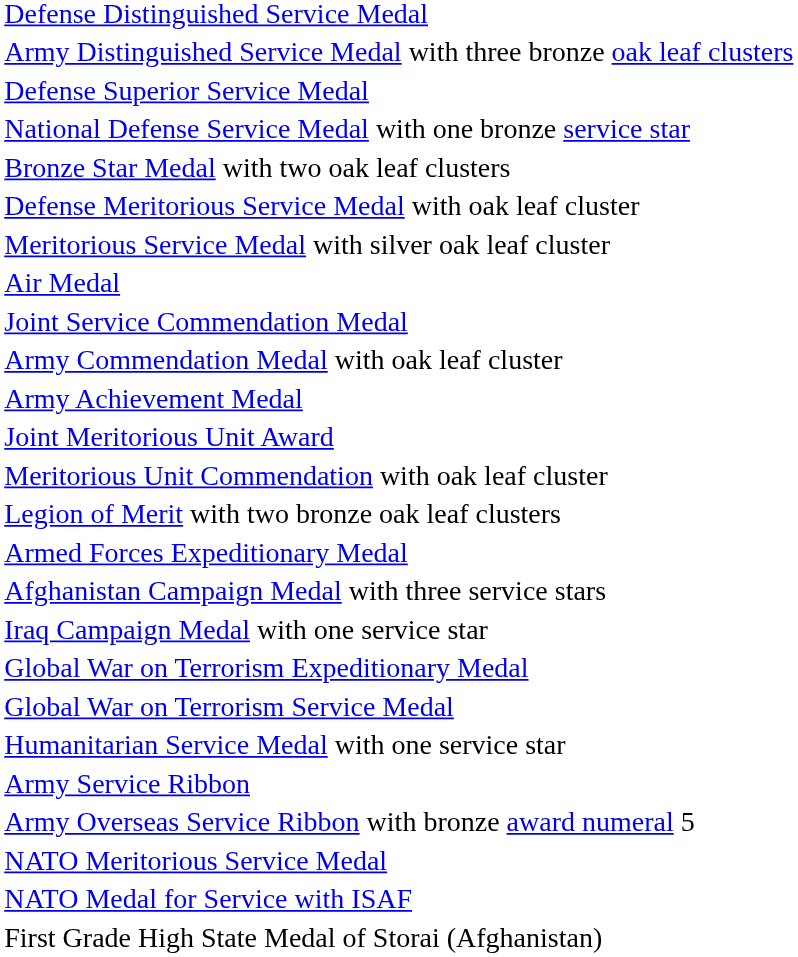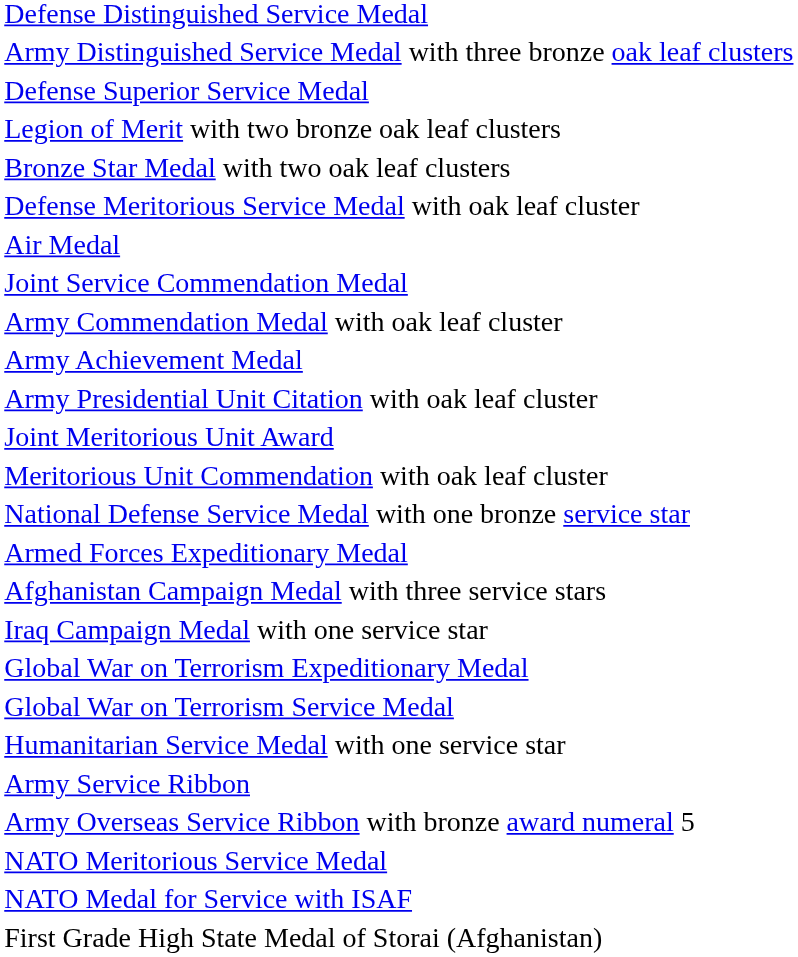rows swapped: Legion of Merit with two bronze oak leaf clusters <-> National Defense Service Medal with one bronze service star
- row: Meritorious Service Medal with silver oak leaf cluster
+ row: Army Presidential Unit Citation with oak leaf cluster
